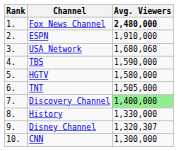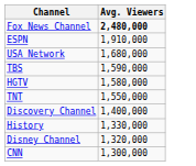- column: Rank | 1. | 2. | 3. | 4. | 5. | 6. | 7. | 8. | 9. | 10.
USA Network | Avg. Viewers: 1,680,068 -> 1,680,000
TNT | Avg. Viewers: 1,505,000 -> 1,550,000
Discovery Channel | Avg. Viewers: lightgreen background -> no background
Disney Channel | Avg. Viewers: 1,320,307 -> 1,320,000
